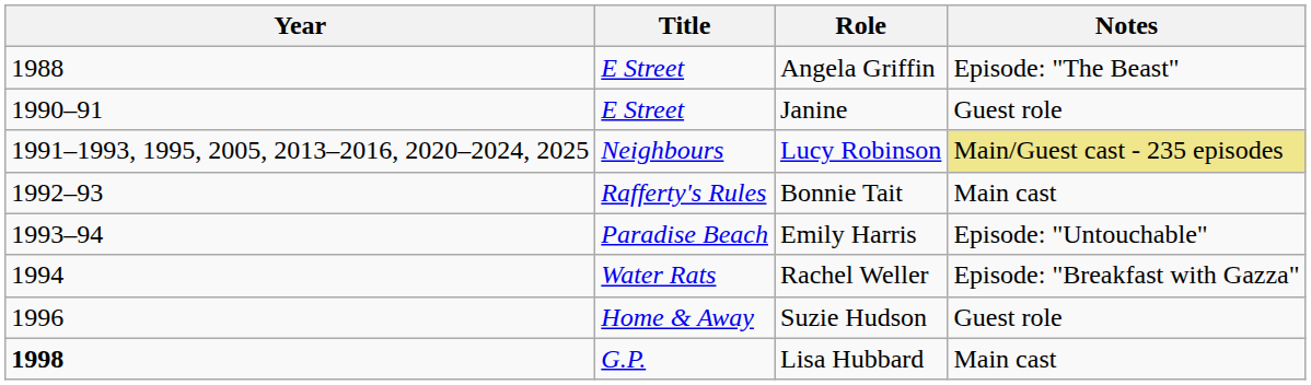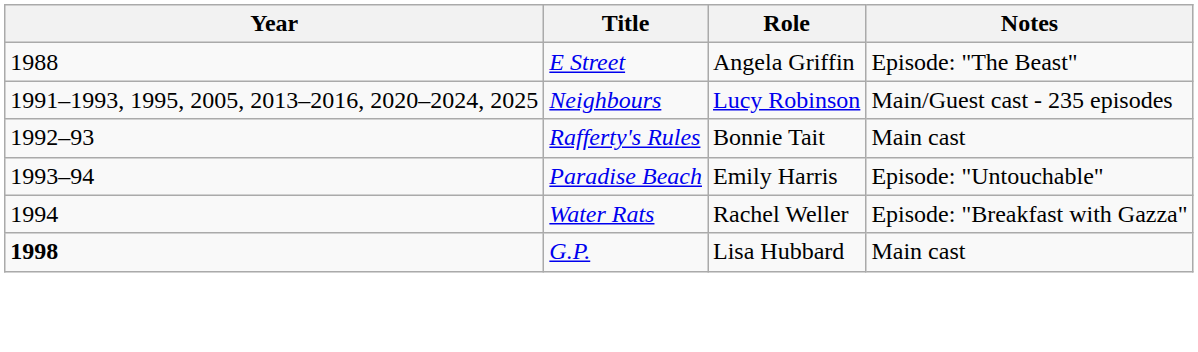- row: 1990–91 | E Street | Janine | Guest role
Lucy Robinson | Notes: khaki background -> no background
- row: 1996 | Home & Away | Suzie Hudson | Guest role
